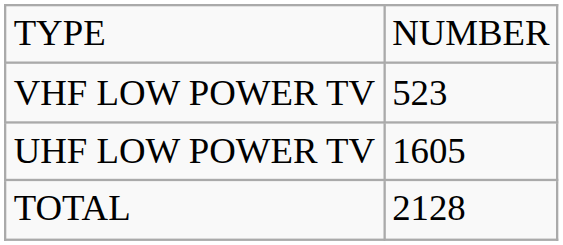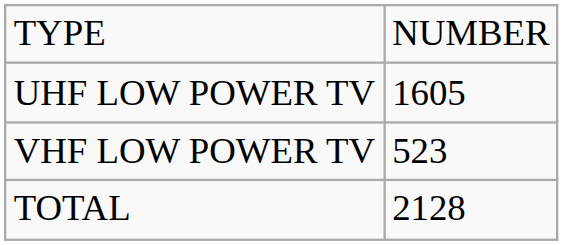rows swapped: UHF LOW POWER TV <-> VHF LOW POWER TV
